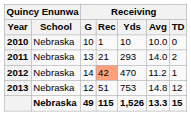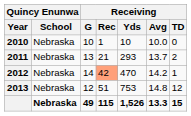2011 | Receiving / Avg: 14.0 -> 13.7
2012 | Receiving / Avg: 11.2 -> 14.2
